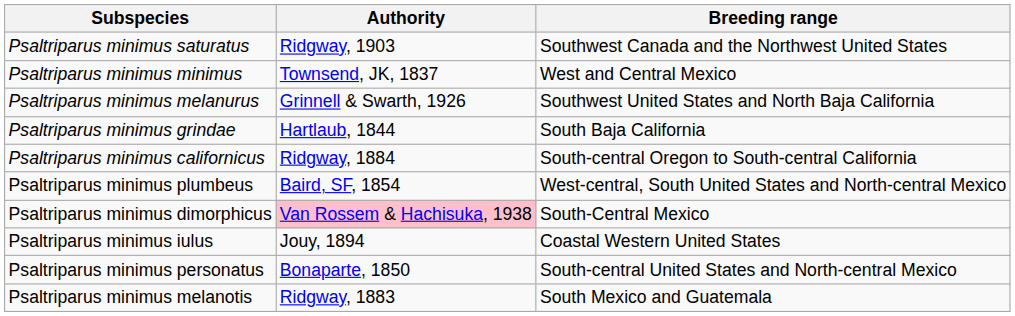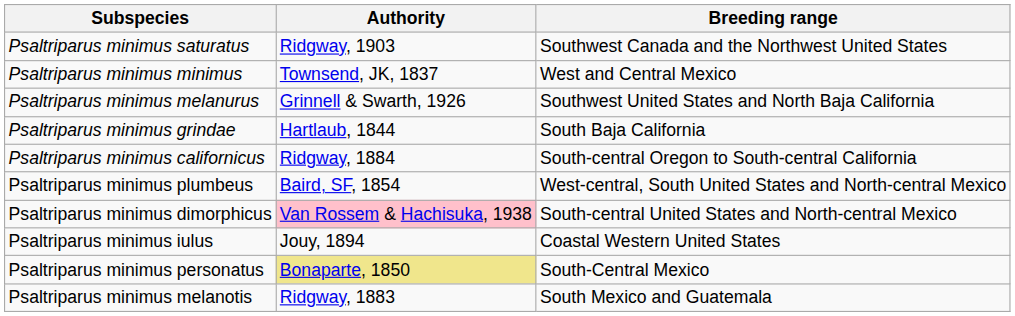Psaltriparus minimus dimorphicus | Breeding range: South-Central Mexico -> South-central United States and North-central Mexico
Psaltriparus minimus personatus | Authority: no background -> khaki background
Psaltriparus minimus personatus | Breeding range: South-central United States and North-central Mexico -> South-Central Mexico
